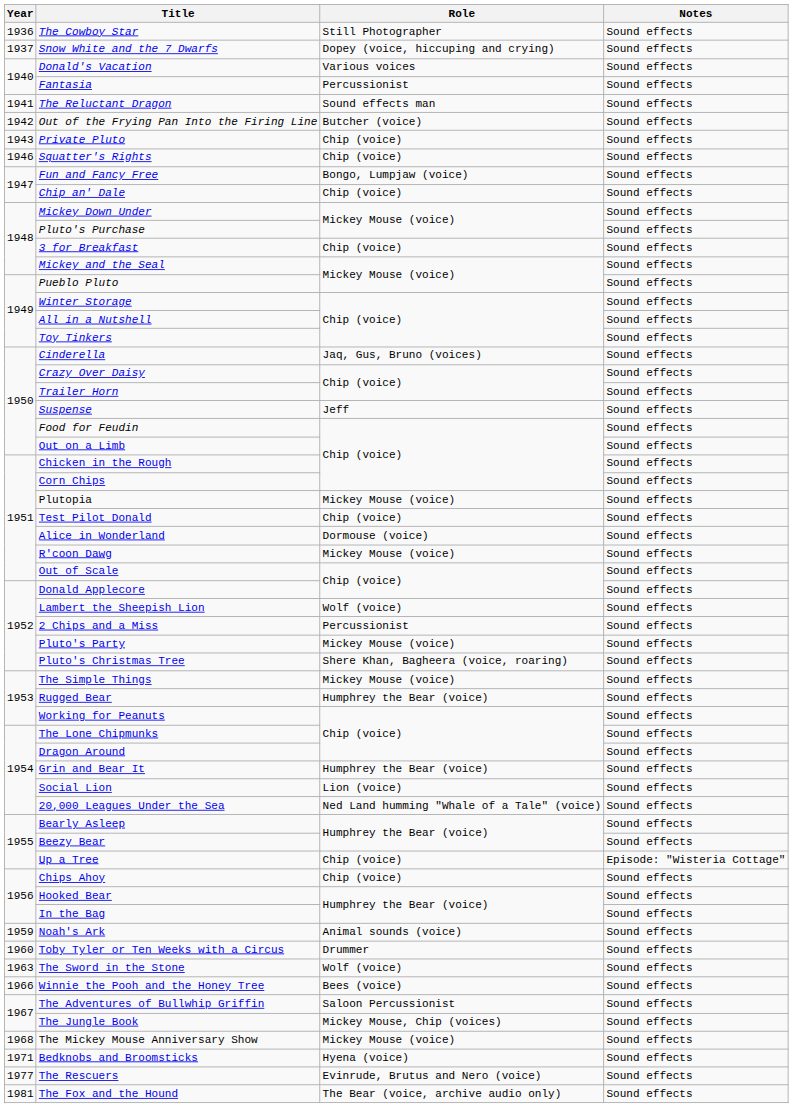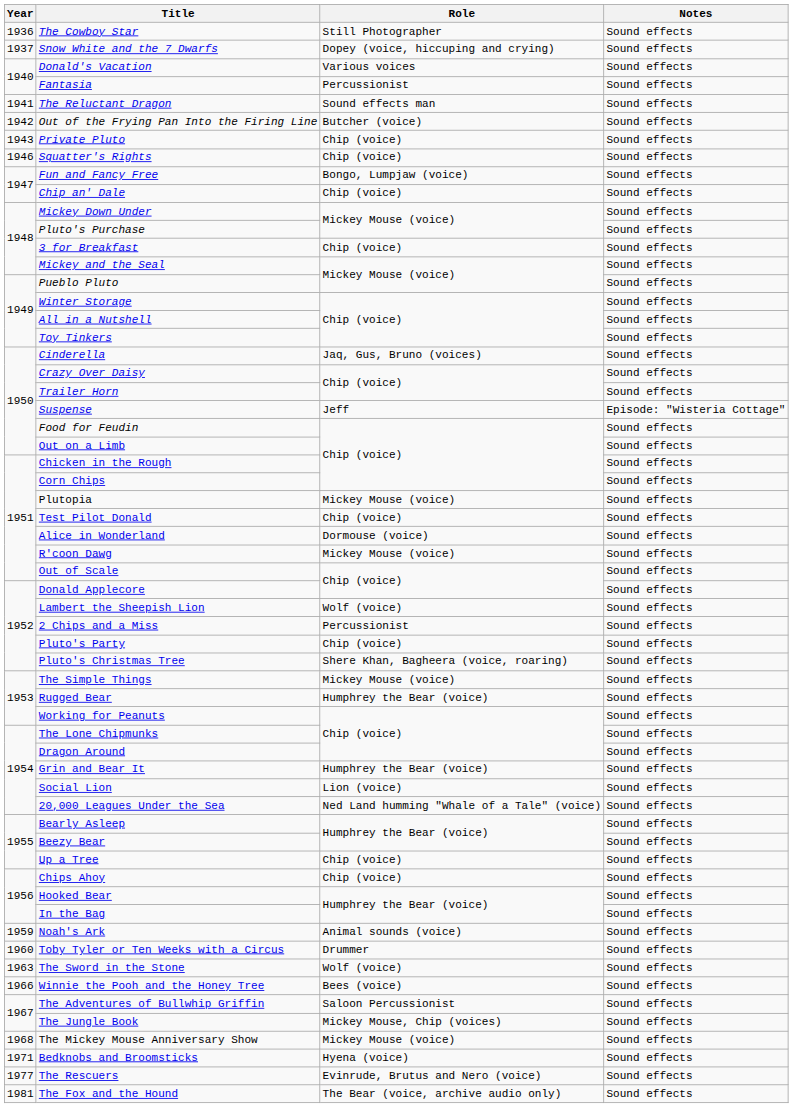Suspense | Notes: Sound effects -> Episode: "Wisteria Cottage"
Pluto's Party | Role: Mickey Mouse (voice) -> Chip (voice)
Up a Tree | Notes: Episode: "Wisteria Cottage" -> Sound effects
